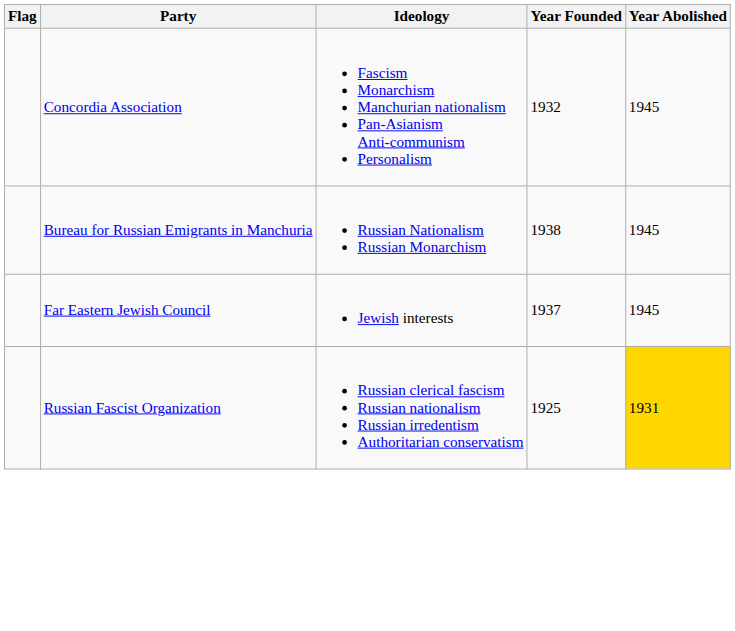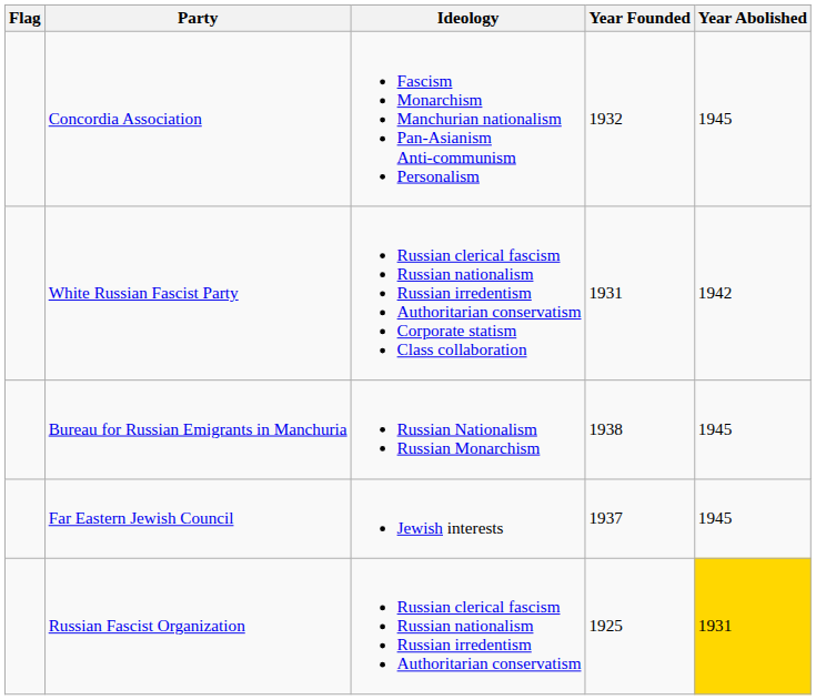+ row: White Russian Fascist Party | Russian clerical fascism Russian nationalism Russian irredentism Authoritarian conservatism Corporate statism Class collaboration | 1931 | 1942
